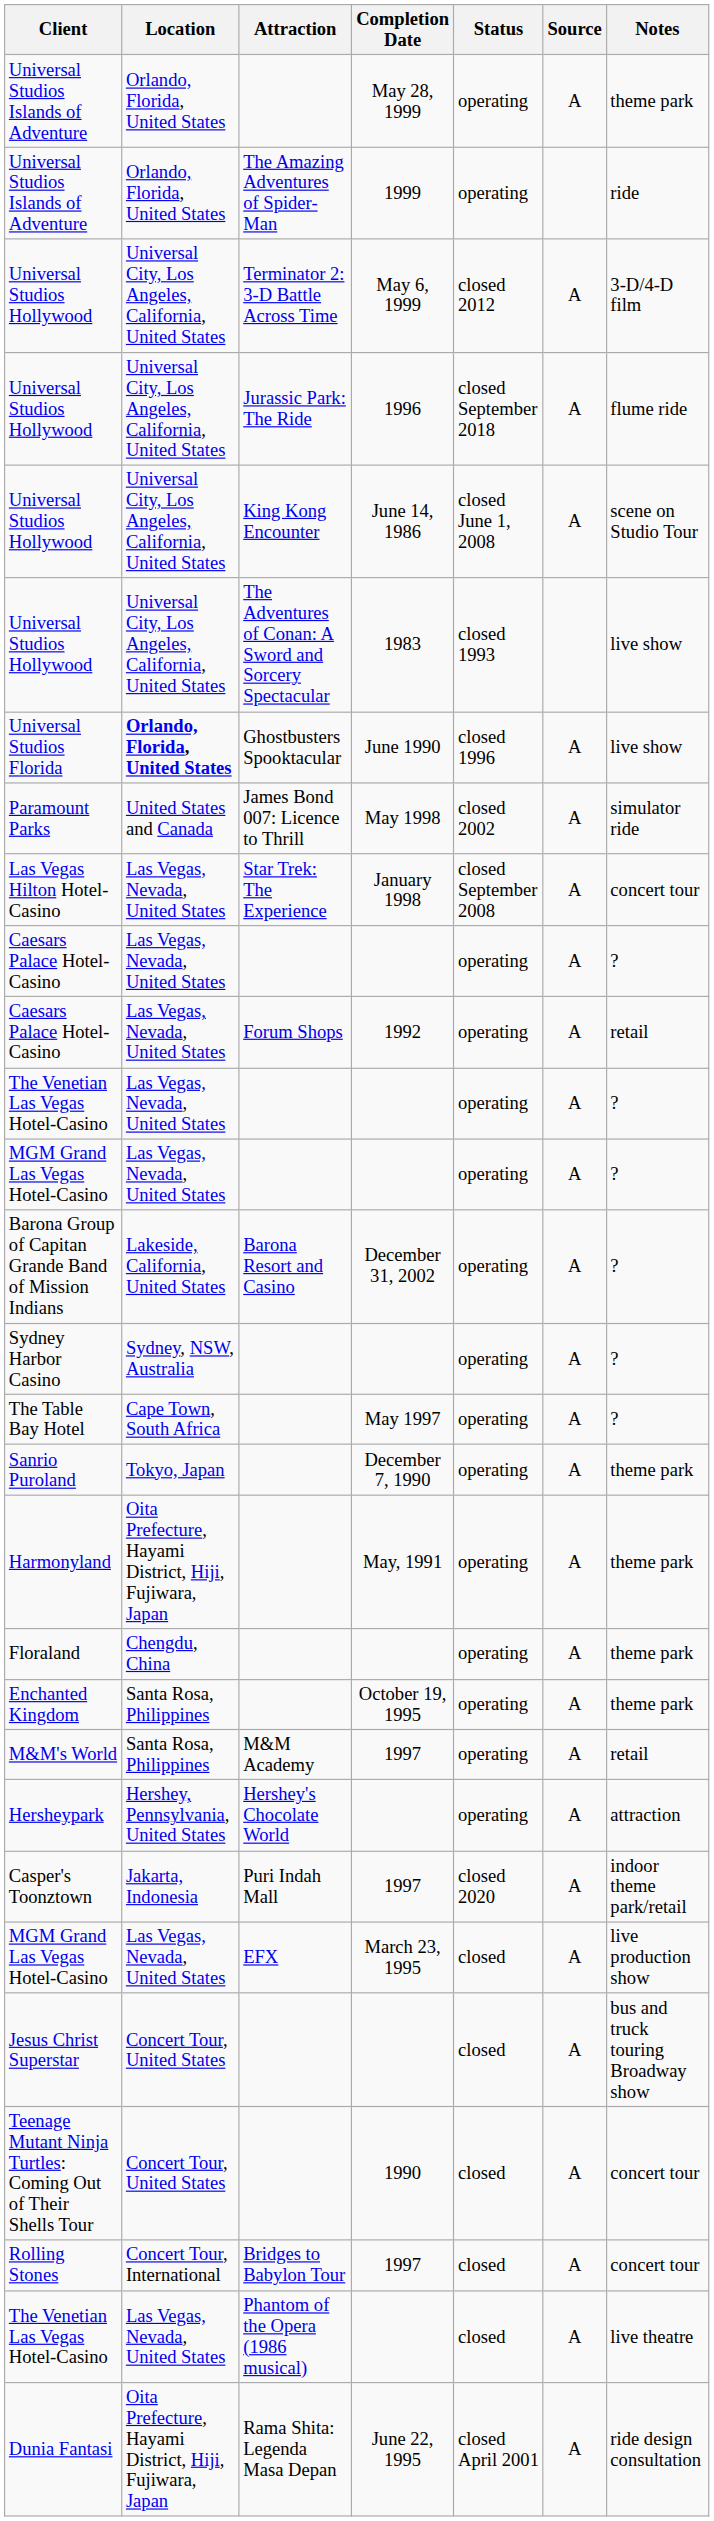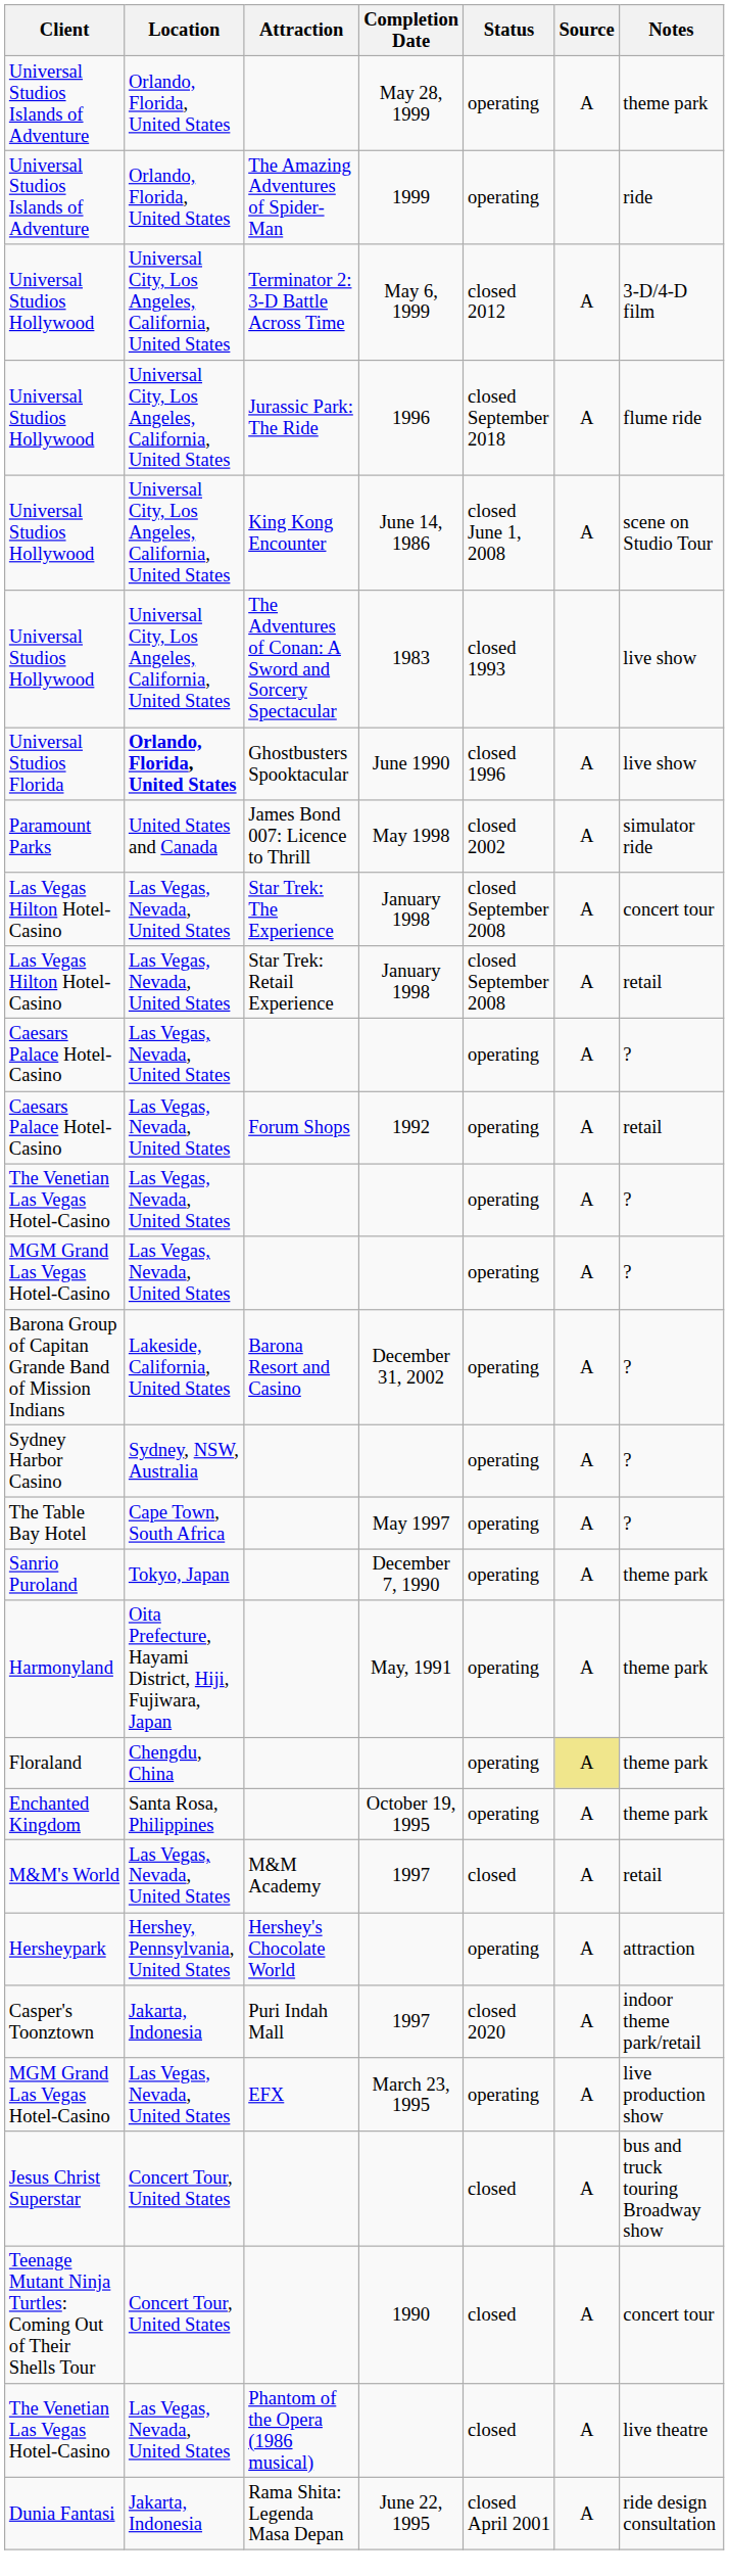+ row: Las Vegas Hilton Hotel-Casino | Las Vegas, Nevada, United States | Star Trek: Retail Experience | January 1998 | closed September 2008 | A | retail
Floraland | Source: no background -> khaki background
M&M's World | Location: Santa Rosa, Philippines -> Las Vegas, Nevada, United States
M&M's World | Status: operating -> closed
MGM Grand Las Vegas Hotel-Casino / EFX | Status: closed -> operating
- row: Rolling Stones | Concert Tour, International | Bridges to Babylon Tour | 1997 | closed | A | concert tour
Dunia Fantasi | Location: Oita Prefecture, Hayami District, Hiji, Fujiwara, Japan -> Jakarta, Indonesia
